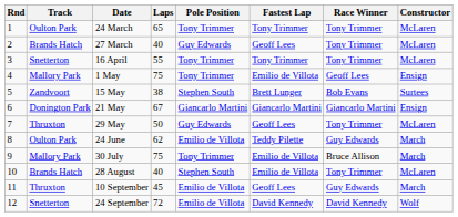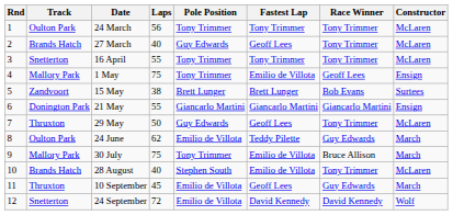24 March | Laps: 65 -> 56
15 May | Pole Position: Stephen South -> Brett Lunger
21 May | Laps: 67 -> 55
